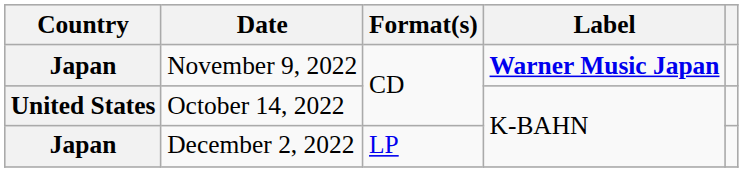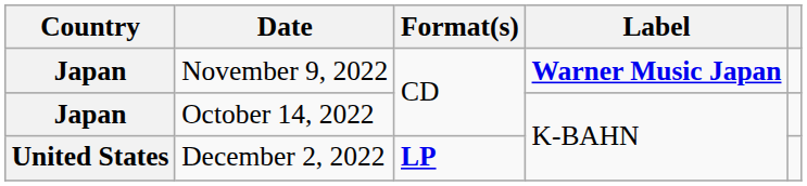October 14, 2022 | Country: United States -> Japan
December 2, 2022 | Country: Japan -> United States
December 2, 2022 | Format(s): normal -> bold
